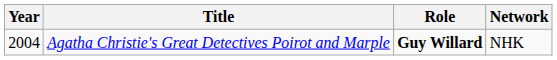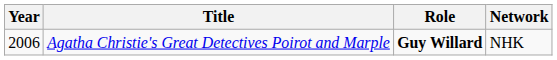Agatha Christie's Great Detectives Poirot and Marple | Year: 2004 -> 2006
